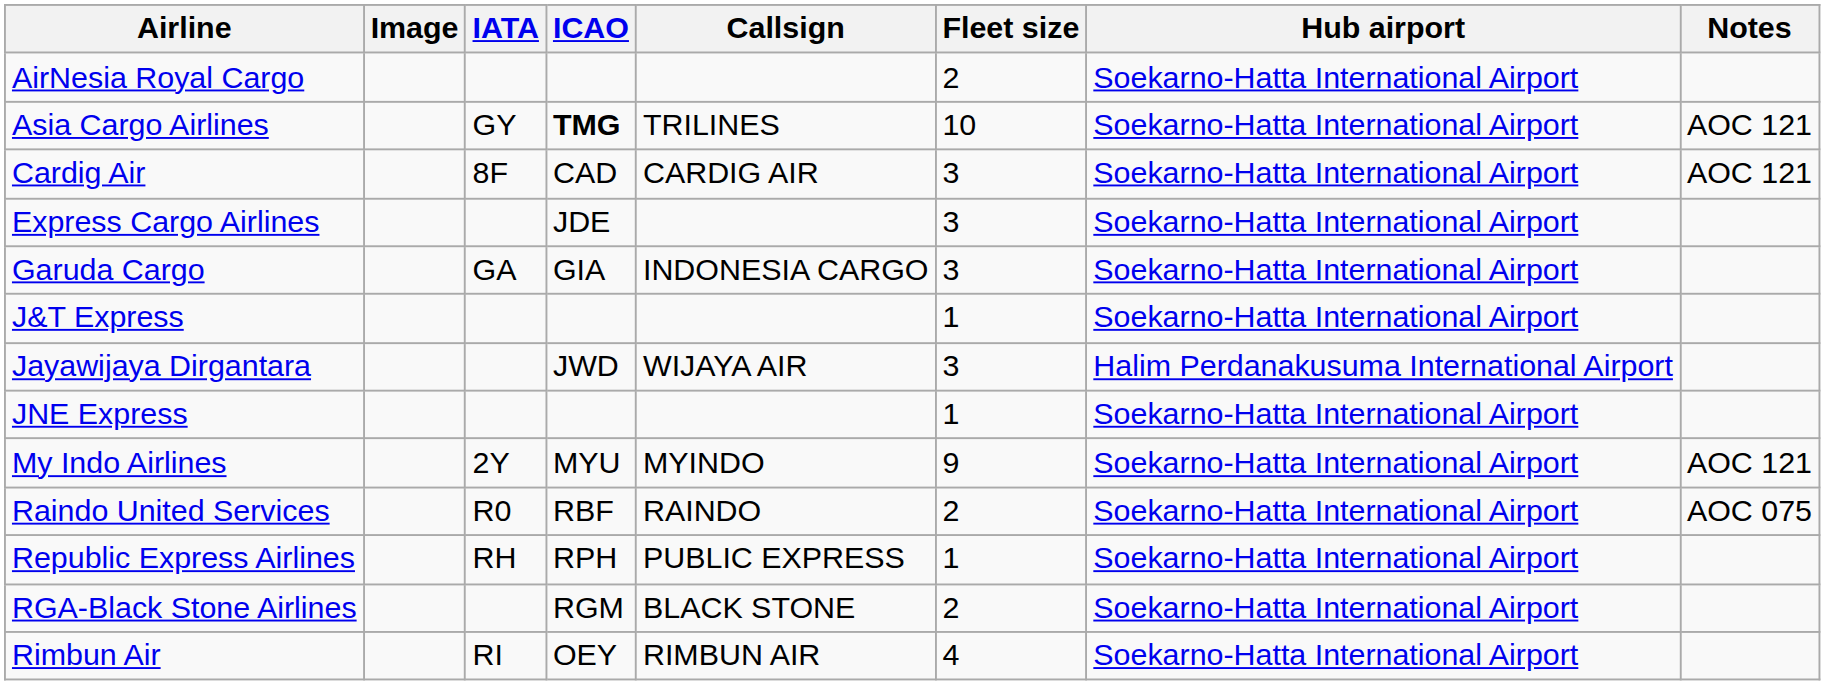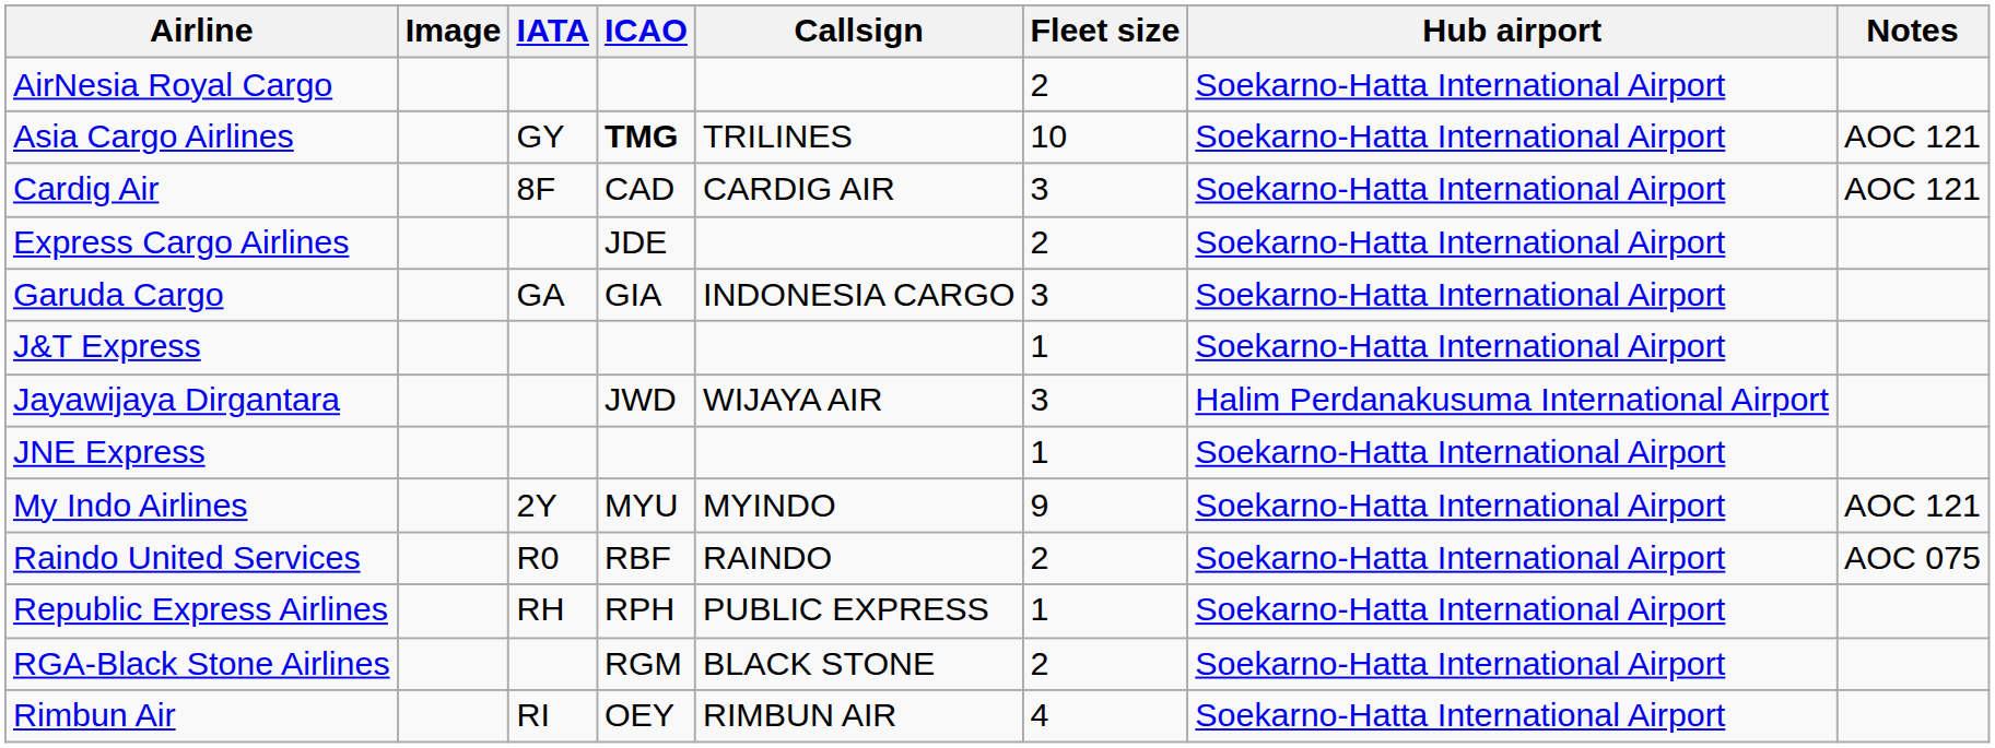Express Cargo Airlines | Fleet size: 3 -> 2
